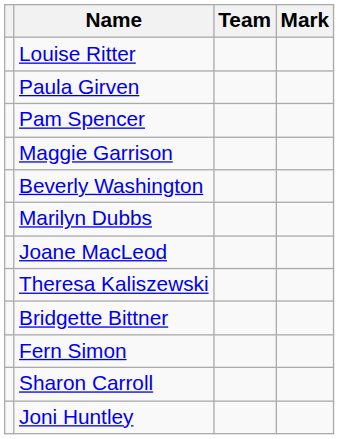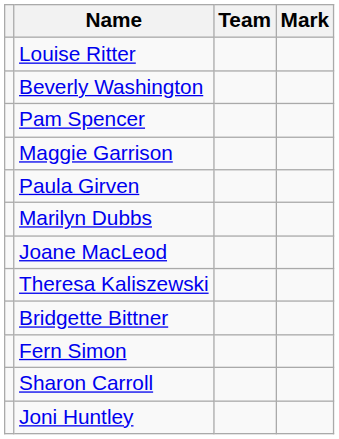rows swapped: Paula Girven <-> Beverly Washington
